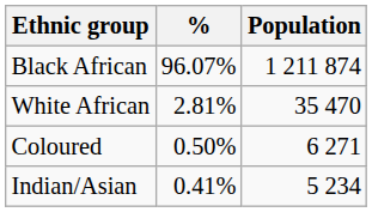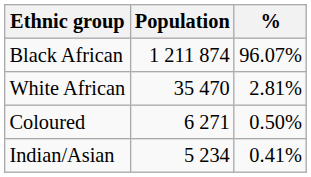columns swapped: Population <-> %
